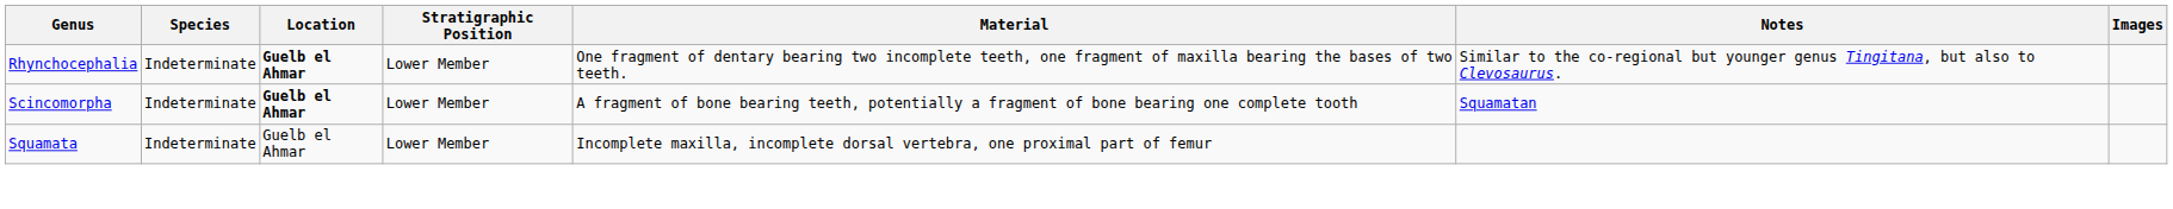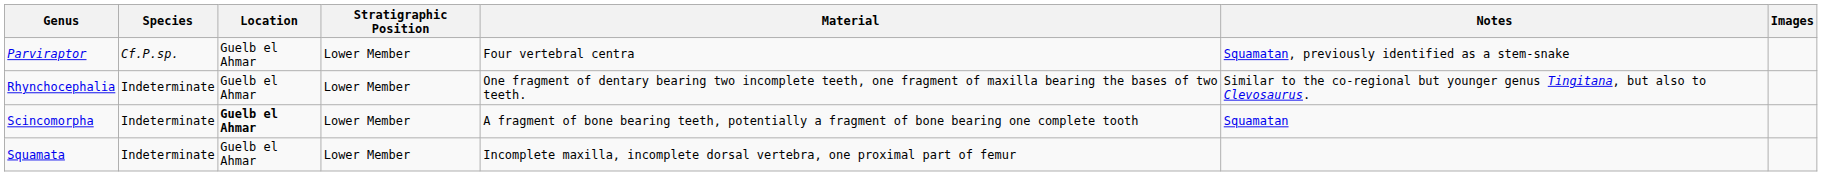+ row: Parviraptor | Cf.P.sp. | Guelb el Ahmar | Lower Member | Four vertebral centra | Squamatan, previously identified as a stem-snake
Rhynchocephalia | Location: bold -> normal
